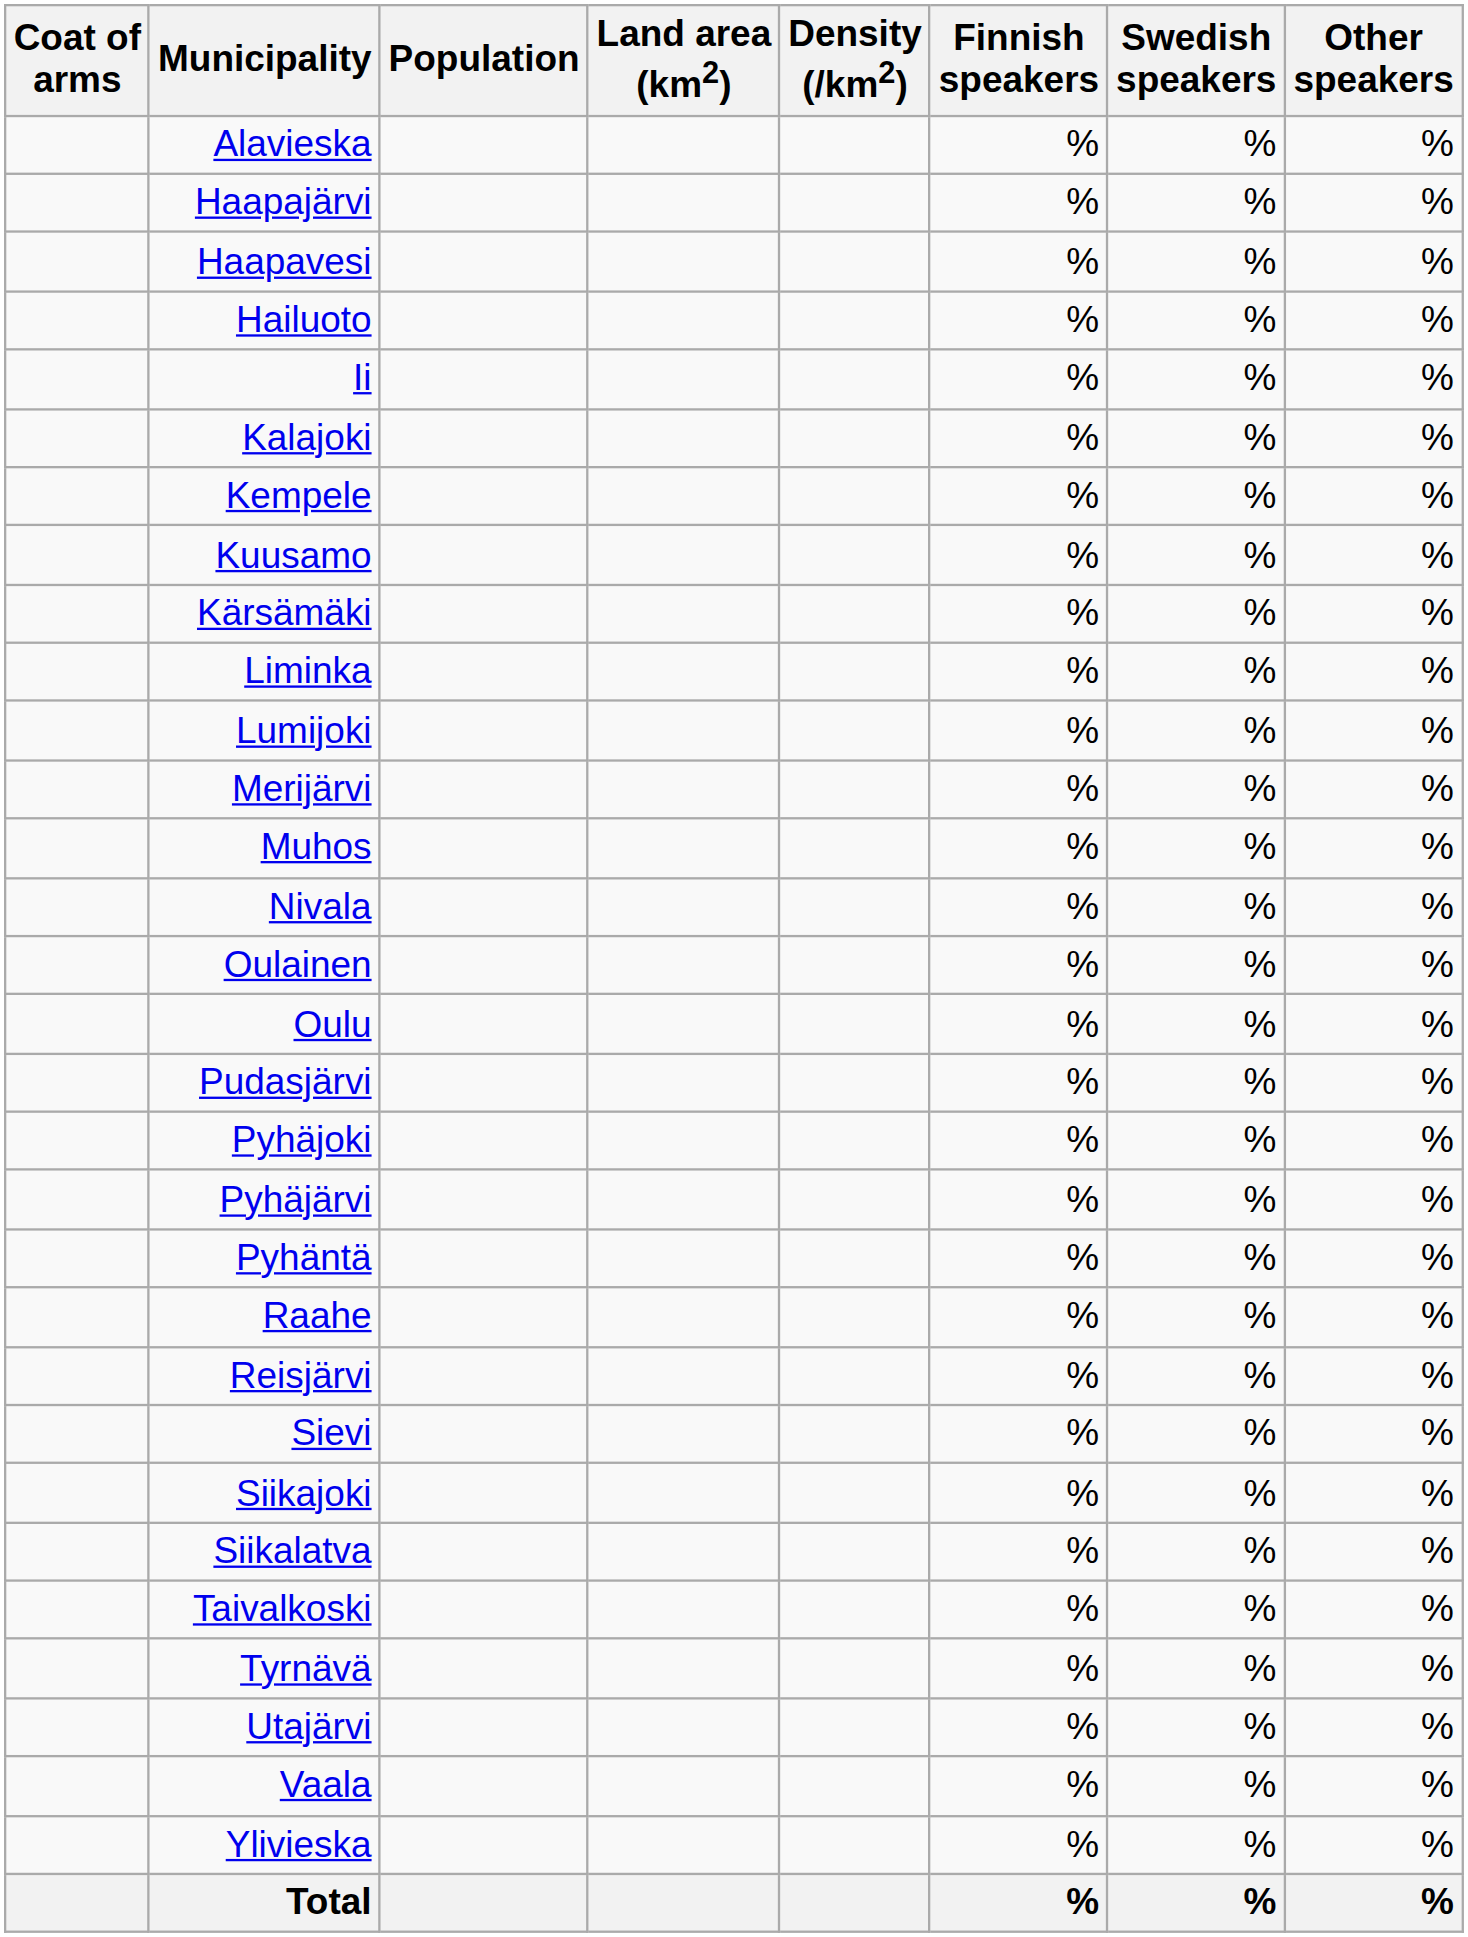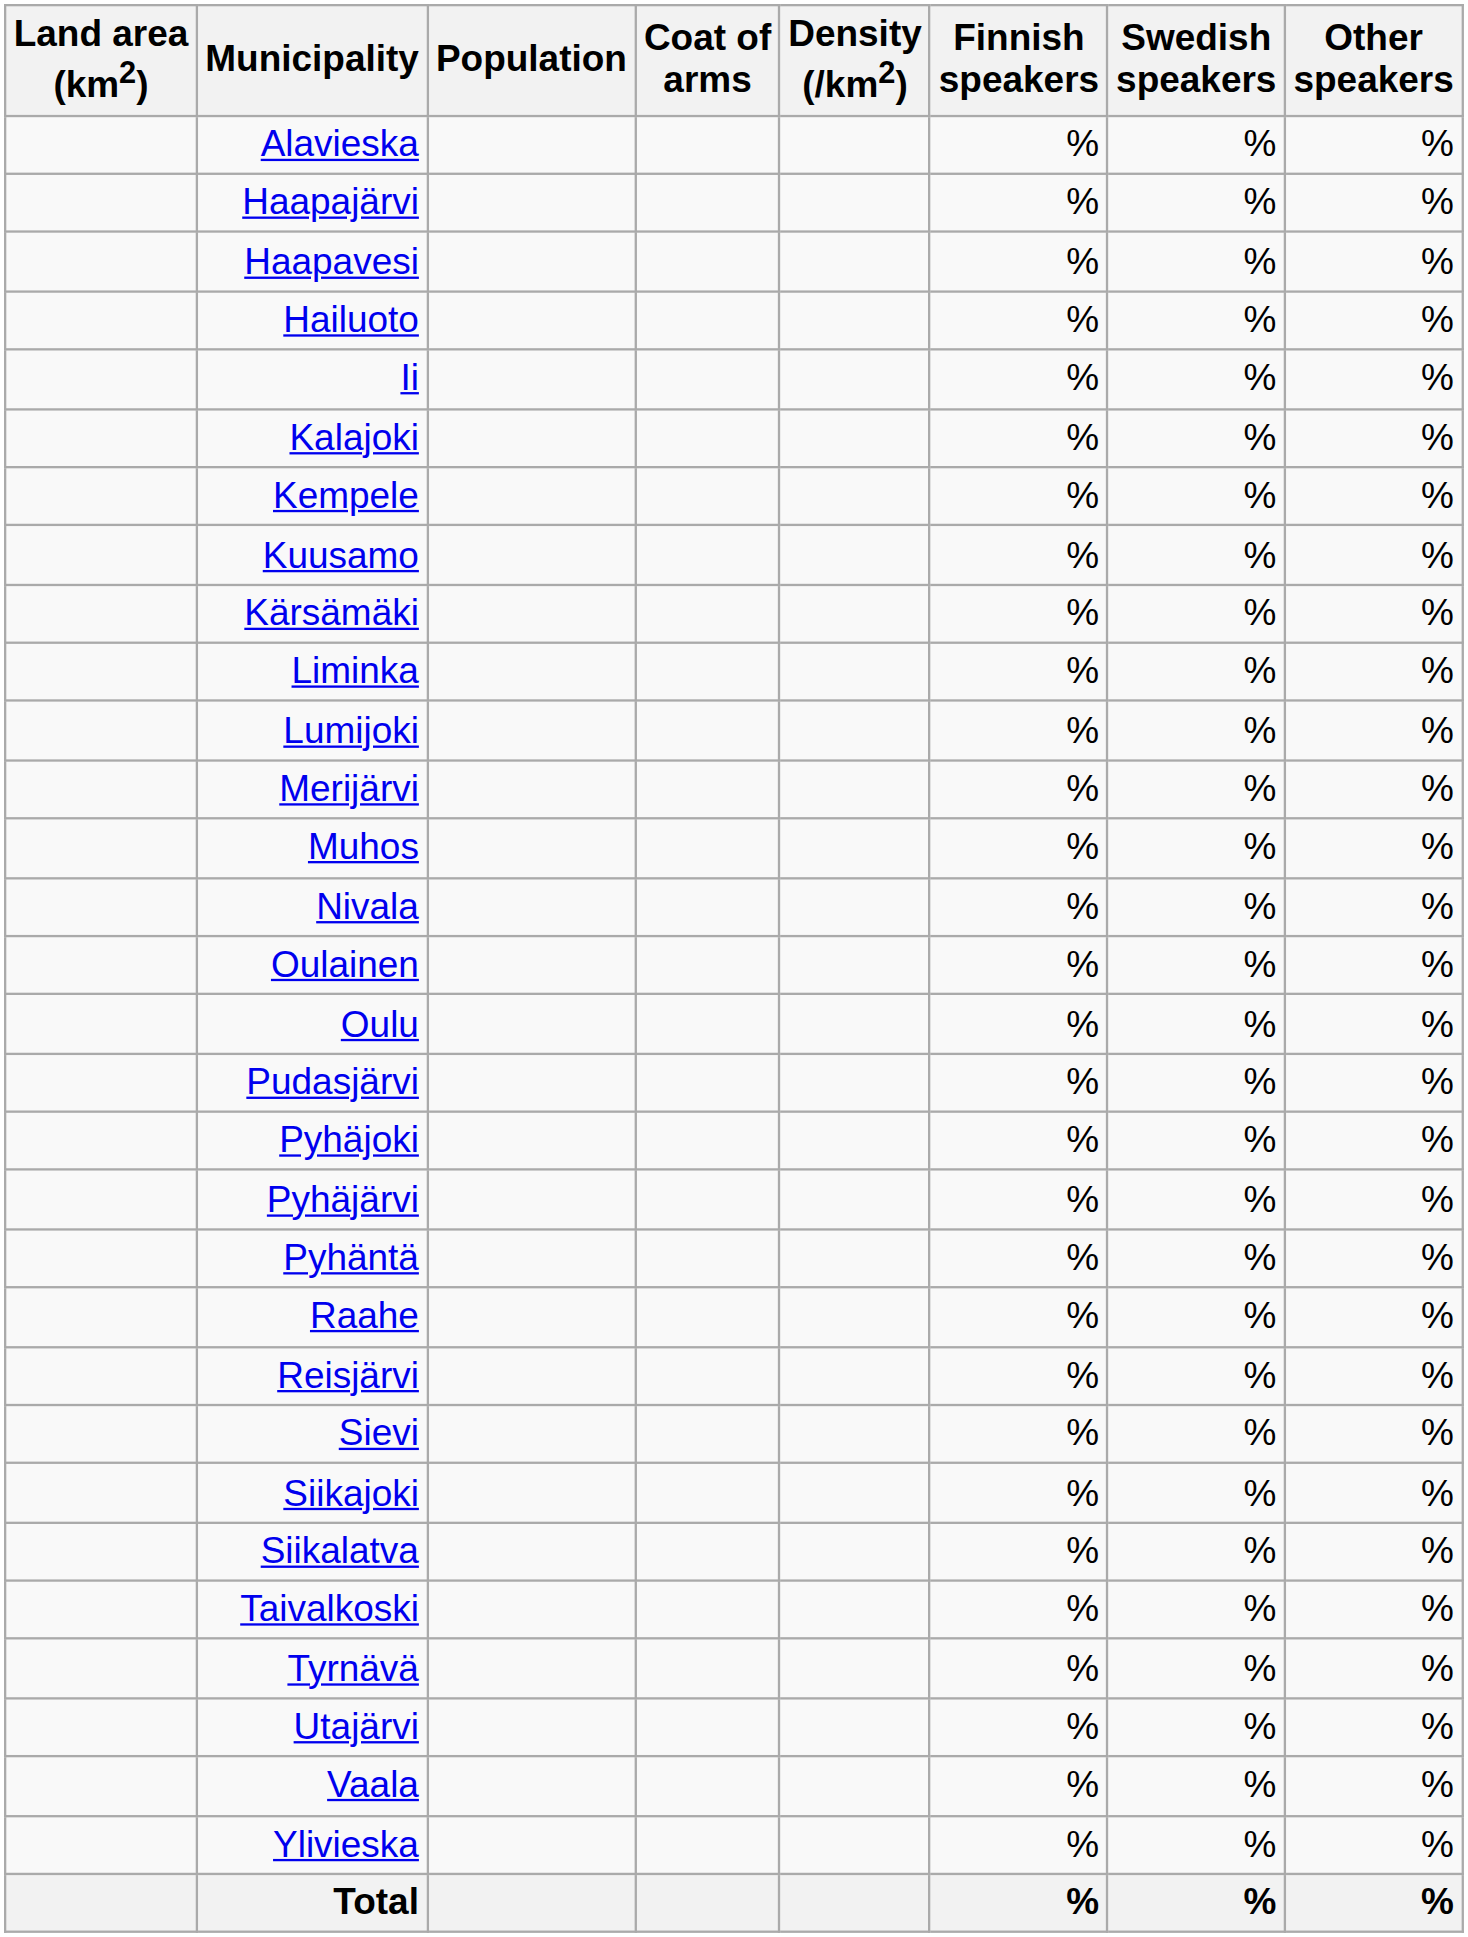columns swapped: Coat of arms <-> Land area (km2)
